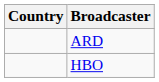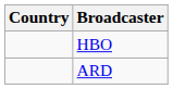rows swapped: ARD <-> HBO
